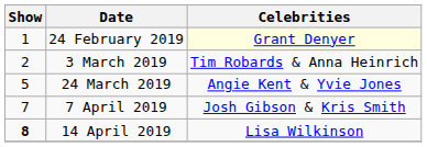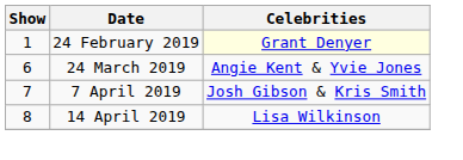- row: 2 | 3 March 2019 | Tim Robards & Anna Heinrich
24 March 2019 | Show: 5 -> 6
14 April 2019 | Show: bold -> normal
